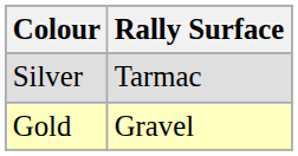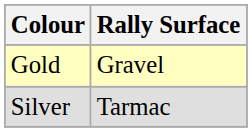rows swapped: Gold <-> Silver
